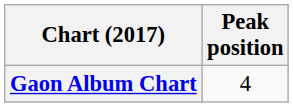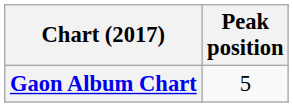Gaon Album Chart | Peak position: 4 -> 5
